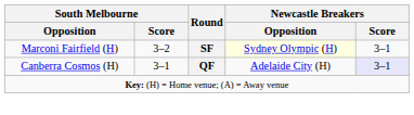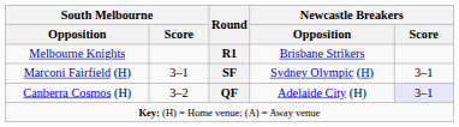+ row: Melbourne Knights | R1 | Brisbane Strikers
Marconi Fairfield (H) | South Melbourne / Score: 3–2 -> 3–1
Marconi Fairfield (H) | Newcastle Breakers / Opposition: lightyellow background -> no background
Canberra Cosmos (H) | South Melbourne / Score: 3–1 -> 3–2
